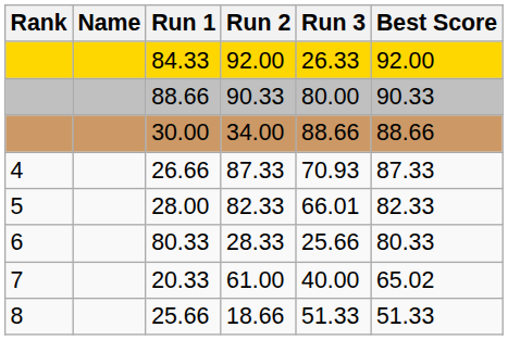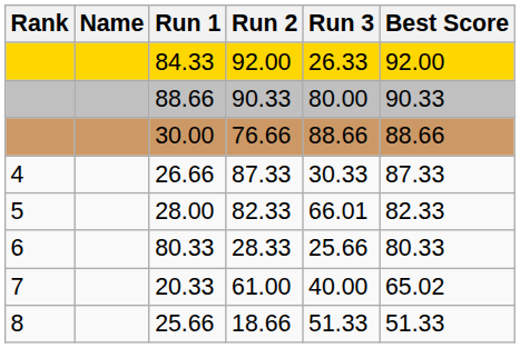30.00 | Run 2: 34.00 -> 76.66
26.66 | Run 3: 70.93 -> 30.33
